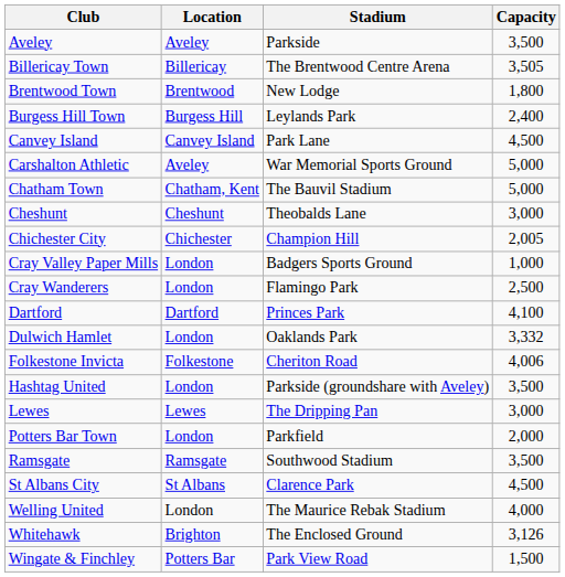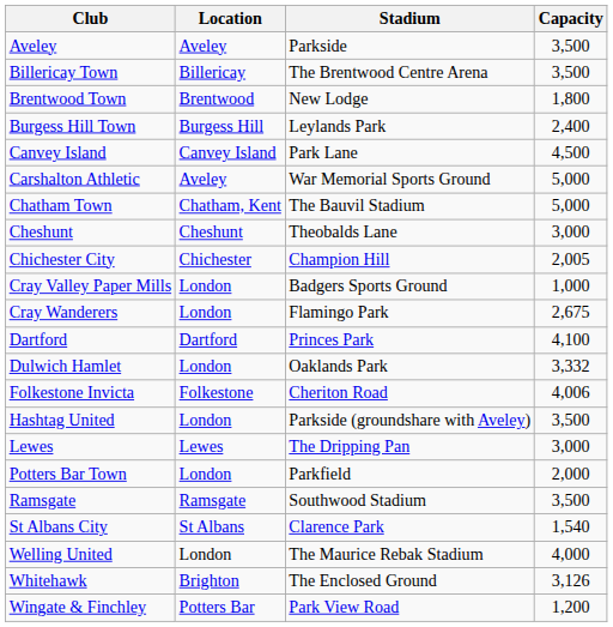Billericay Town | Capacity: 3,505 -> 3,500
Cray Wanderers | Capacity: 2,500 -> 2,675
St Albans City | Capacity: 4,500 -> 1,540
Wingate & Finchley | Capacity: 1,500 -> 1,200
